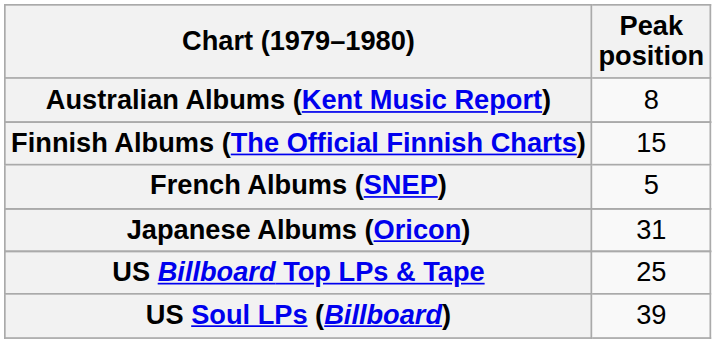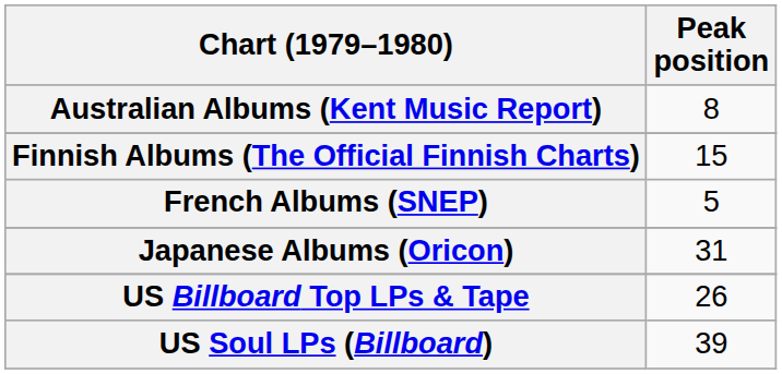US Billboard Top LPs & Tape | Peak position: 25 -> 26
